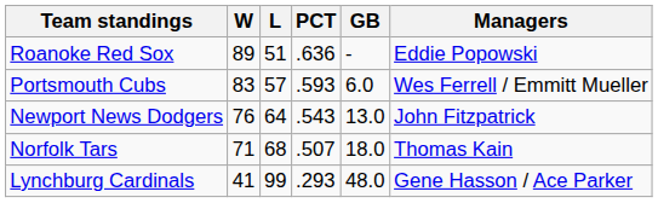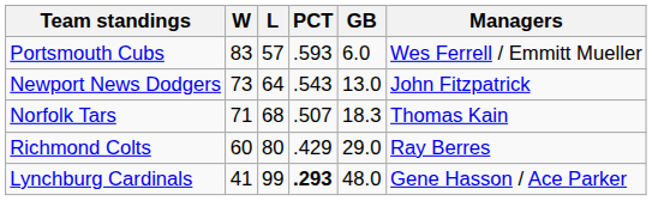- row: Roanoke Red Sox | 89 | 51 | .636 | - | Eddie Popowski
Newport News Dodgers | W: 76 -> 73
Norfolk Tars | GB: 18.0 -> 18.3
+ row: Richmond Colts | 60 | 80 | .429 | 29.0 | Ray Berres
Lynchburg Cardinals | PCT: normal -> bold
